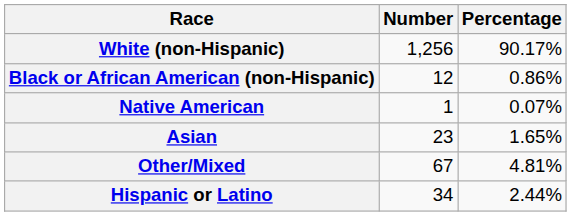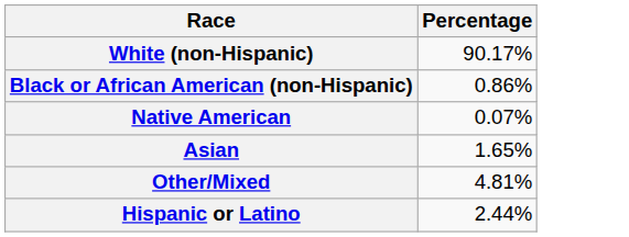- column: Number | 1,256 | 12 | 1 | 23 | 67 | 34
